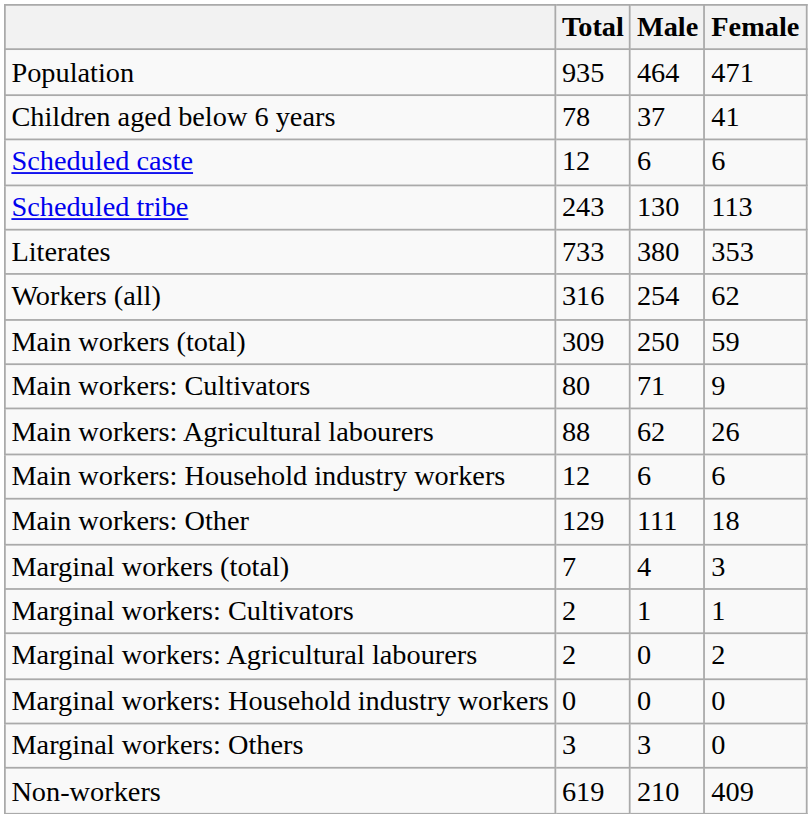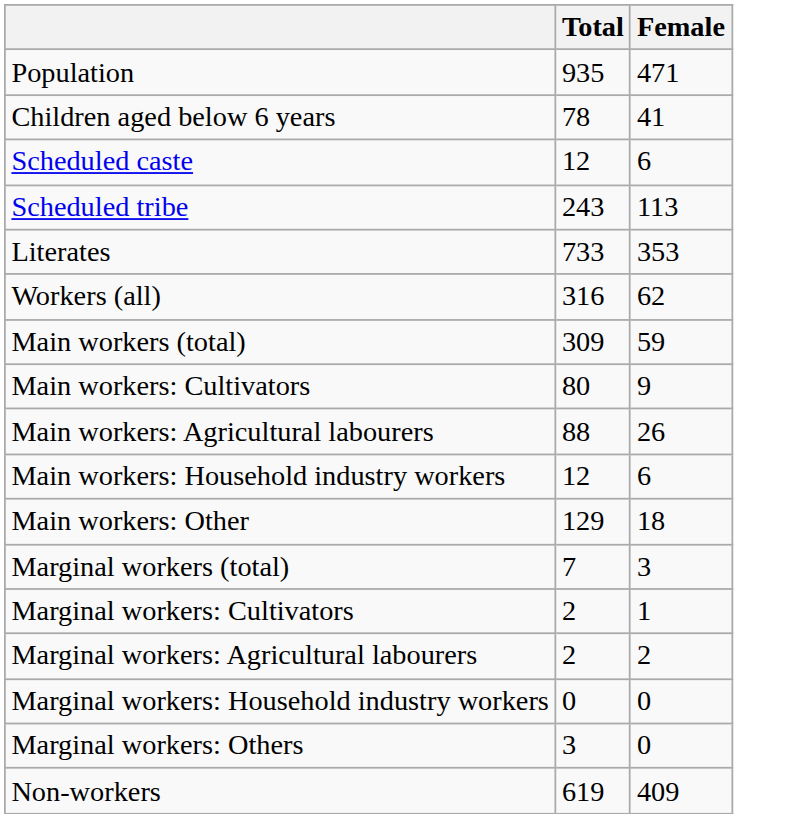- column: Male | 464 | 37 | 6 | 130 | 380 | 254 | 250 | 71 | 62 | 6 | 111 | 4 | 1 | 0 | 0 | 3 | 210
